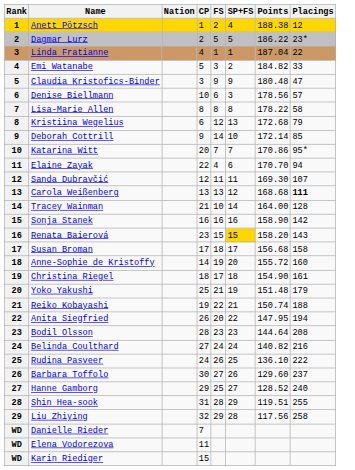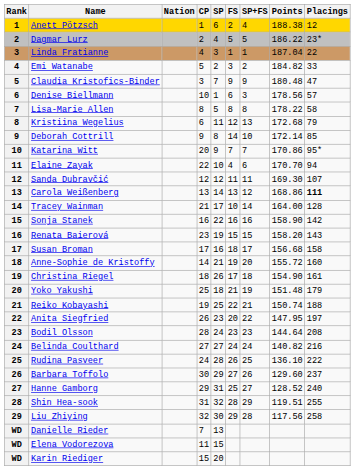+ column: SP | 6 | 4 | 3 | 2 | 7 | 1 | 5 | 11 | 8 | 9 | 10 | 12 | 14 | 17 | 22 | 19 | 16 | 21 | 26 | 18 | 25 | 23 | 24 | 27 | 28 | 29 | 31 | 32 | 30 | 13 | 15 | 20
Carola Weißenberg | Points: 168.68 -> 168.86
Renata Baierová | SP+FS: gold background -> no background
Anita Siegfried | Placings: 194 -> 197
